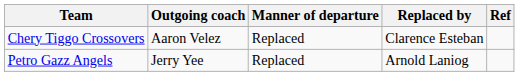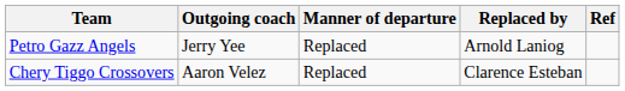rows swapped: Chery Tiggo Crossovers <-> Petro Gazz Angels
